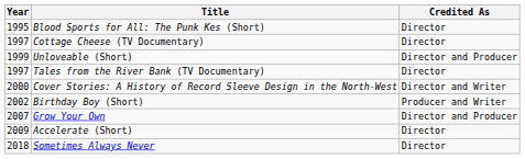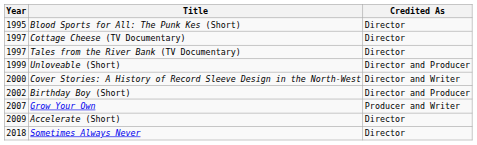rows swapped: Unloveable (Short) <-> Tales from the River Bank (TV Documentary)
Birthday Boy (Short) | Credited As: Producer and Writer -> Director and Producer
Grow Your Own | Credited As: Director and Producer -> Producer and Writer
